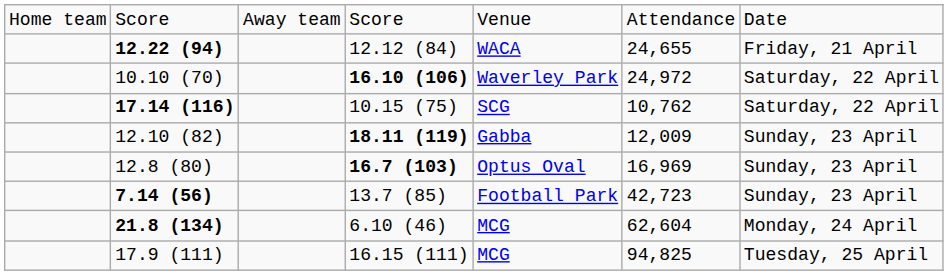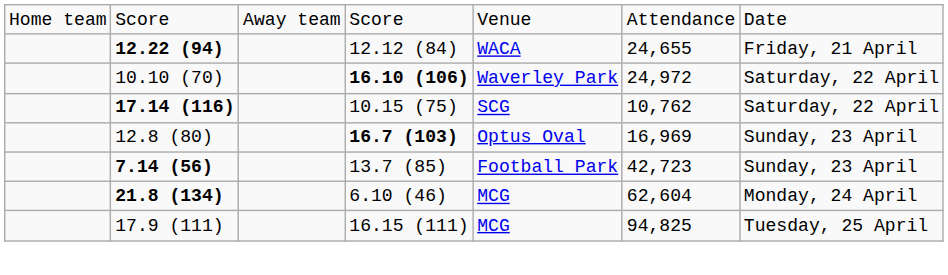- row: 12.10 (82) | 18.11 (119) | Gabba | 12,009 | Sunday, 23 April
